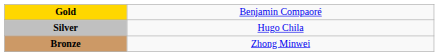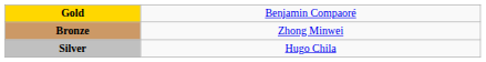rows swapped: Silver <-> Bronze
